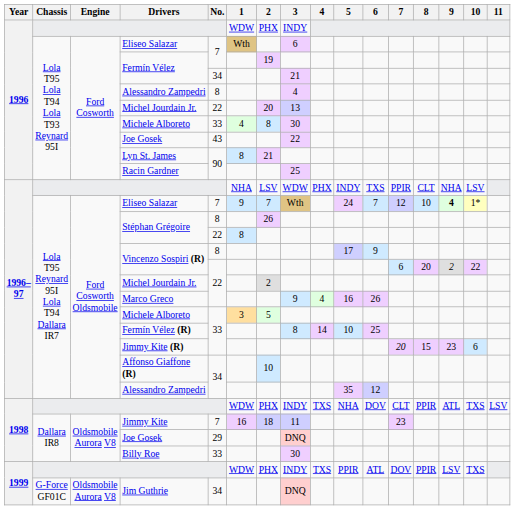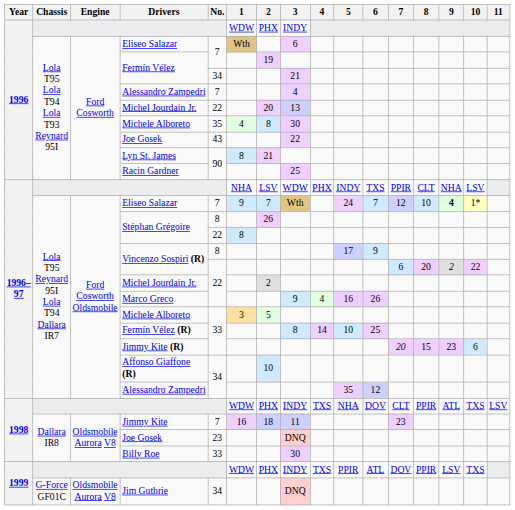1996 / Alessandro Zampedri | No.: 8 -> 7
1996 / Michele Alboreto | No.: 33 -> 35
1998 / Joe Gosek | No.: 29 -> 23
